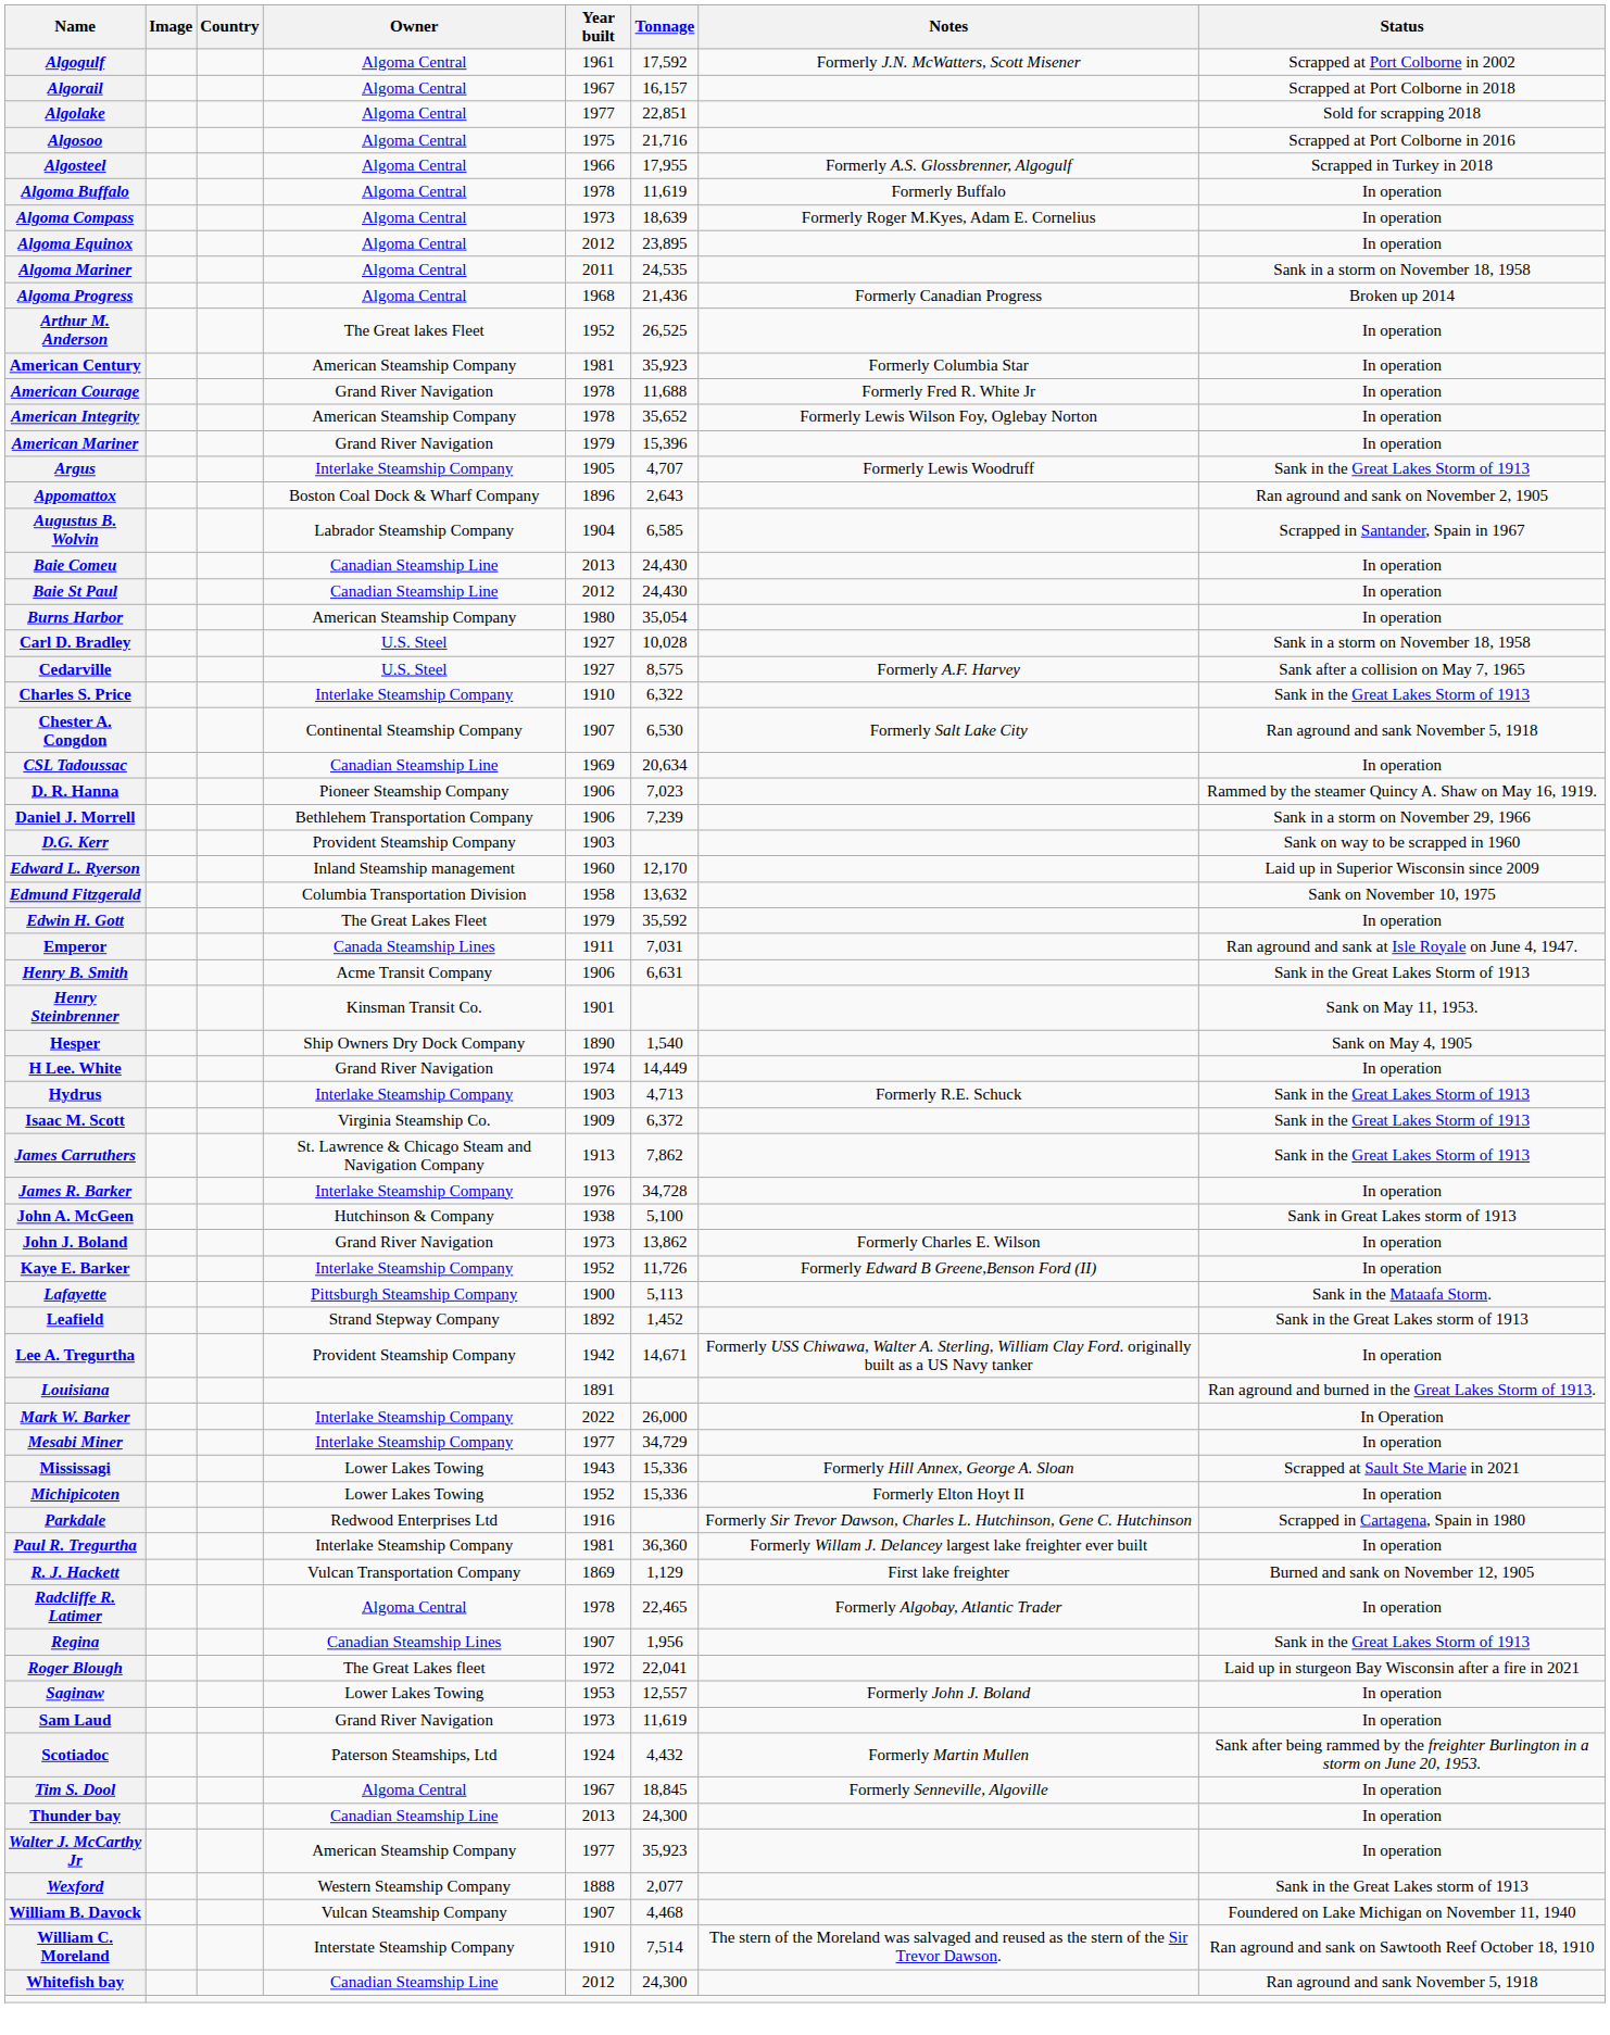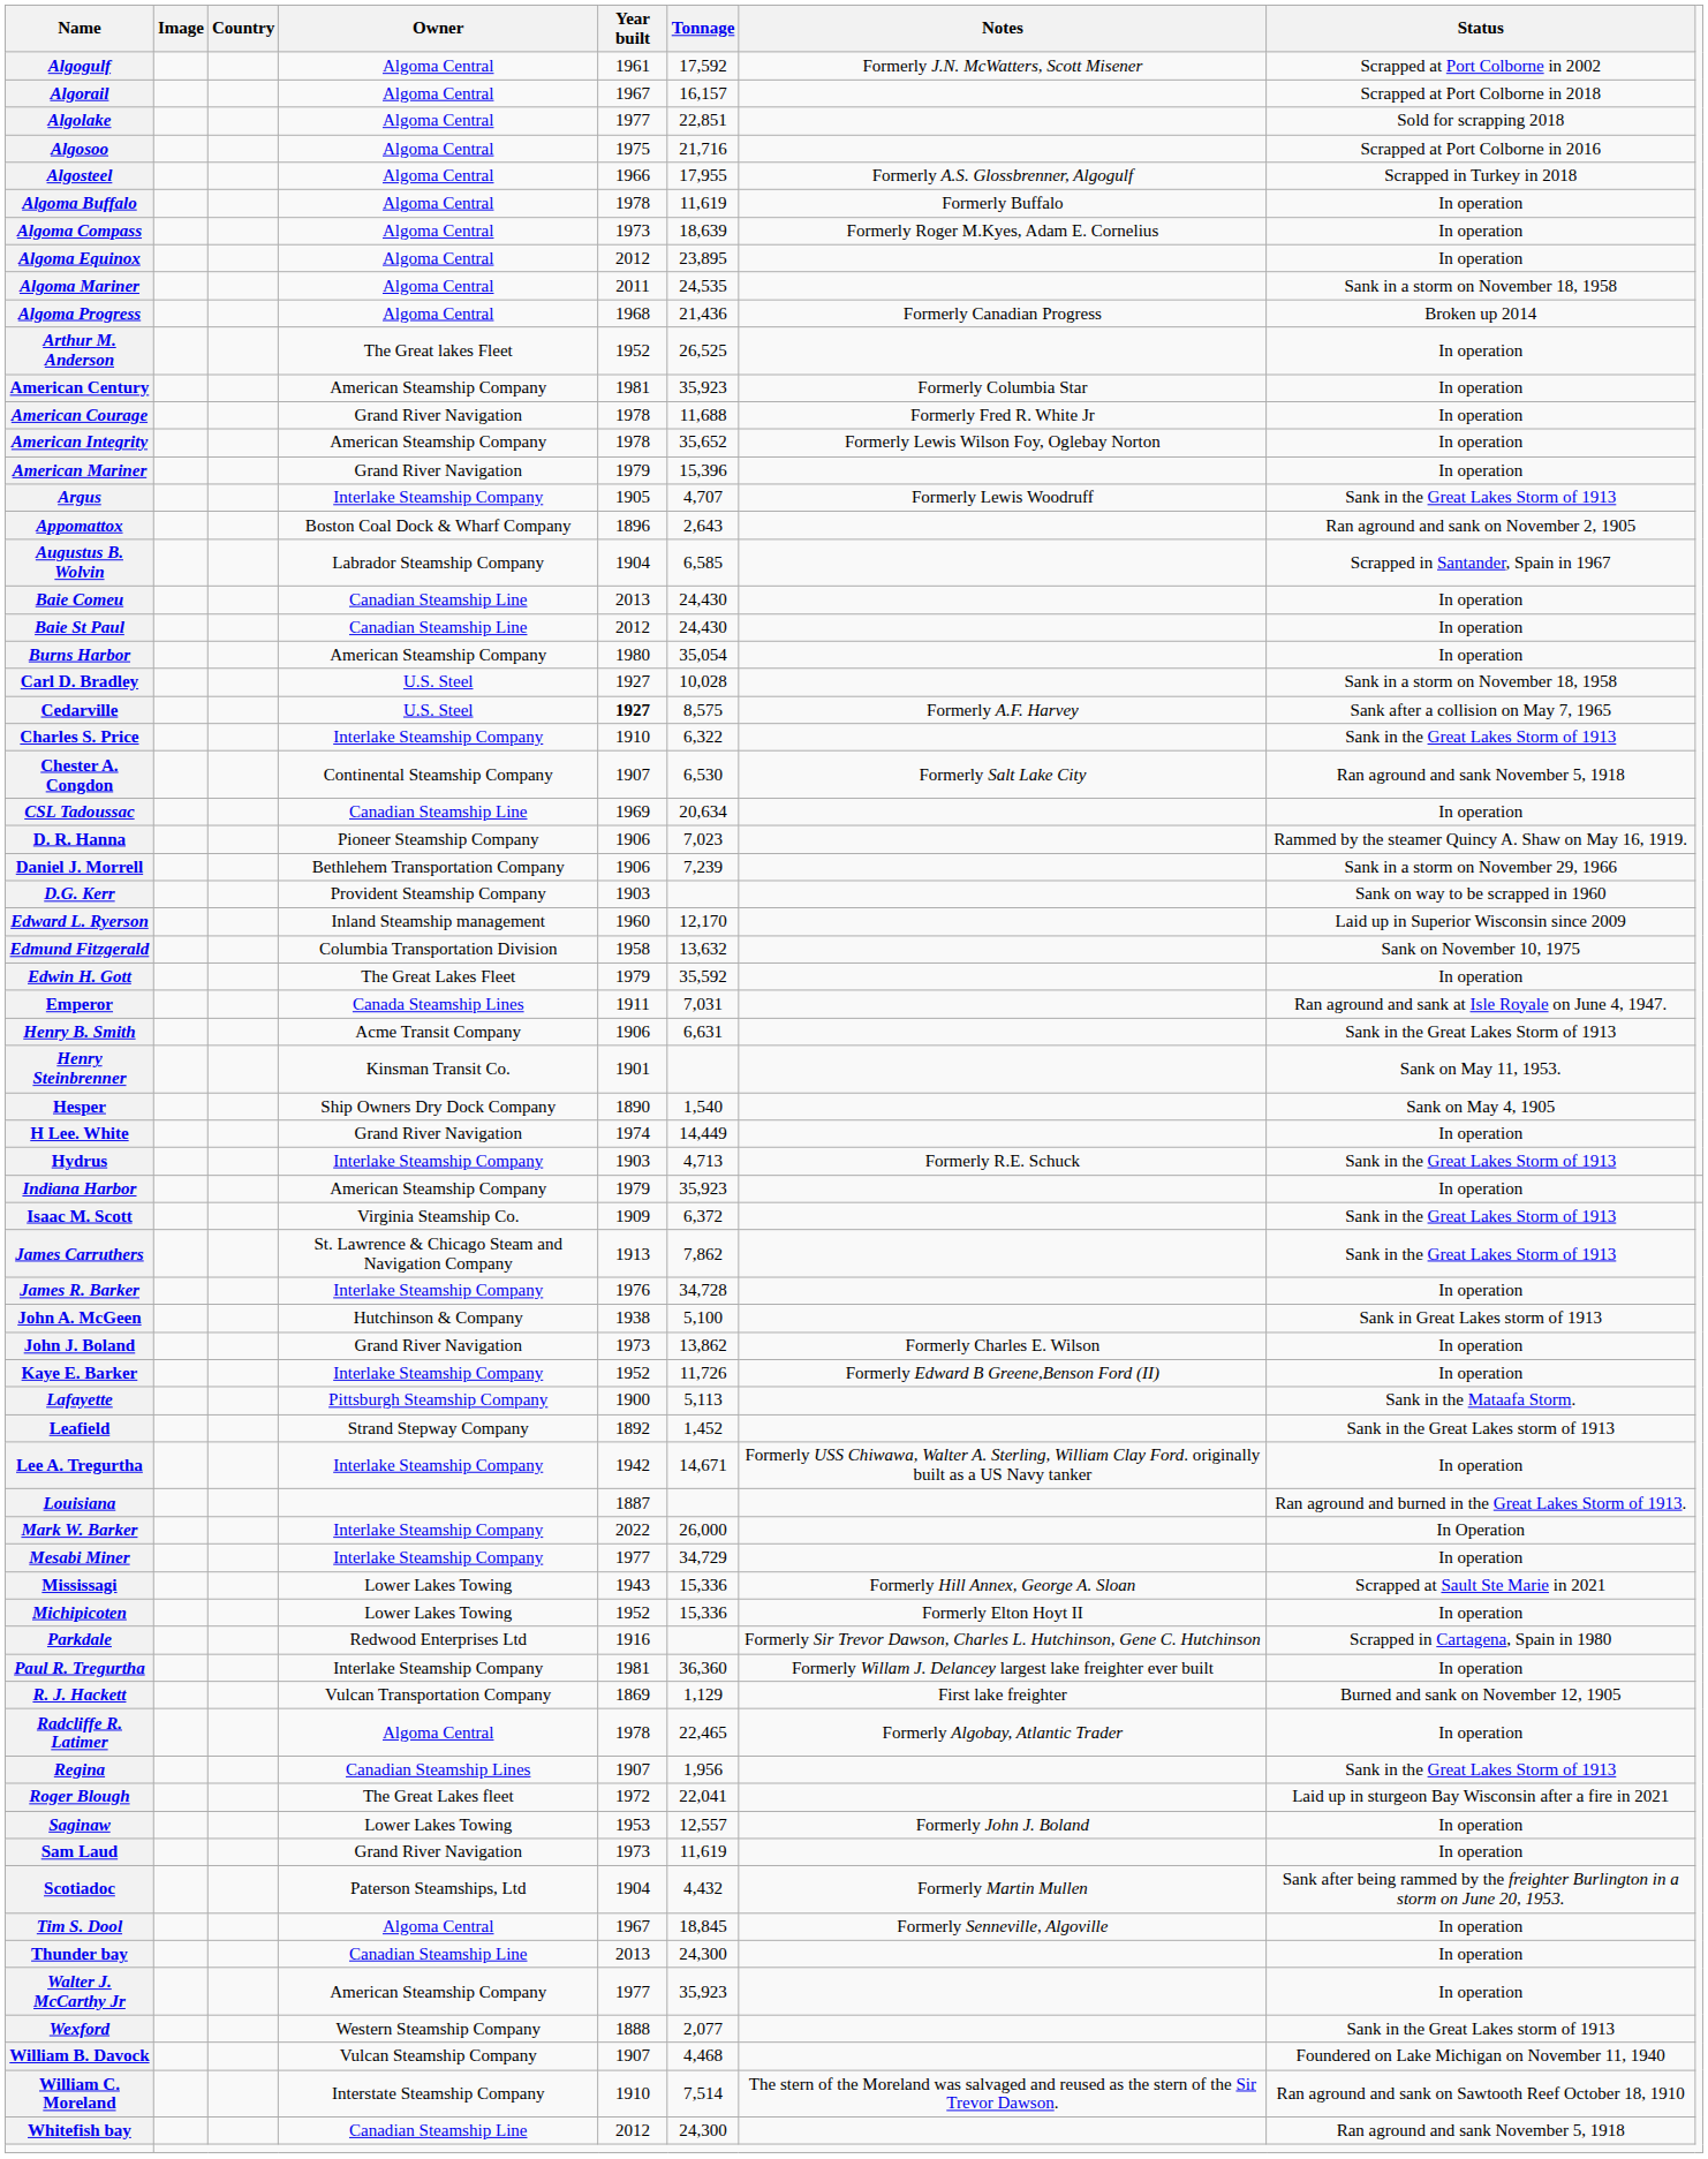Cedarville | Year built: normal -> bold
+ row: Indiana Harbor | American Steamship Company | 1979 | 35,923 | In operation
Lee A. Tregurtha | Owner: Provident Steamship Company -> Interlake Steamship Company
Louisiana | Year built: 1891 -> 1887
Scotiadoc | Year built: 1924 -> 1904
